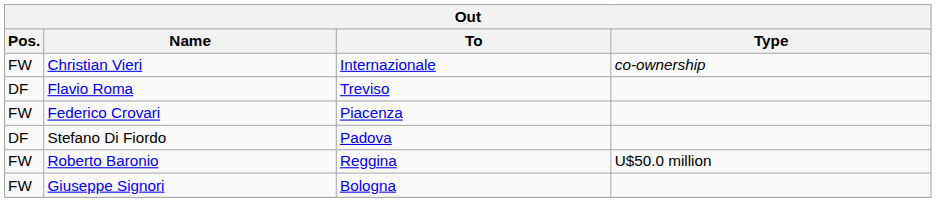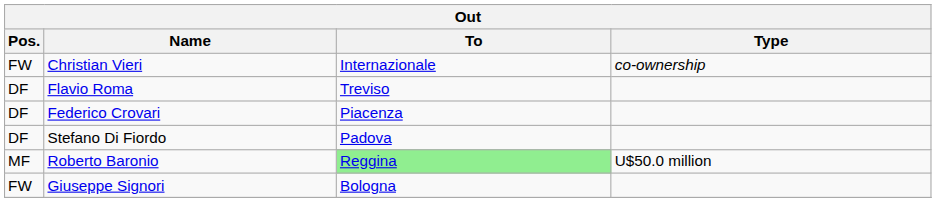Federico Crovari | Pos.: FW -> DF
Roberto Baronio | Pos.: FW -> MF
Roberto Baronio | To: no background -> lightgreen background
